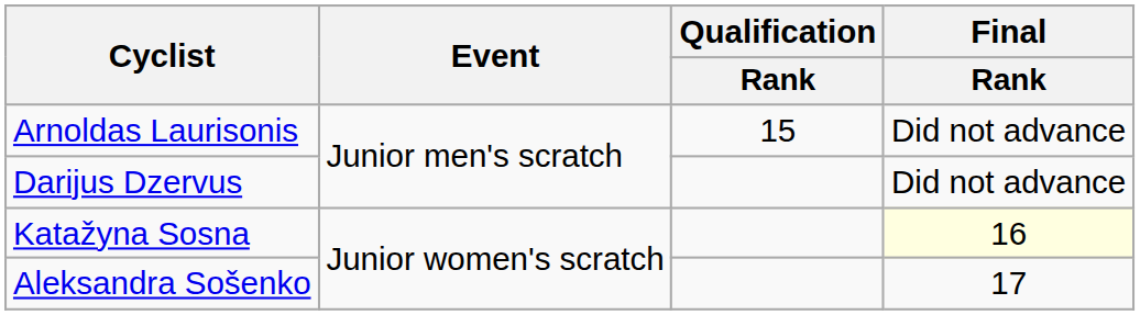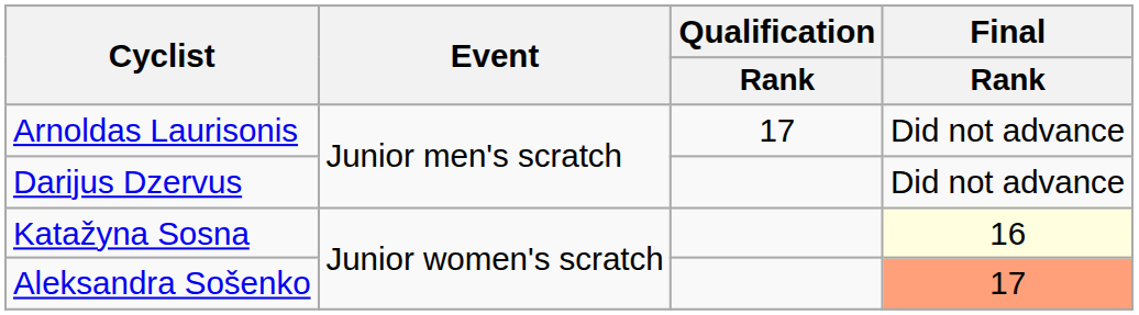Arnoldas Laurisonis | Qualification / Rank: 15 -> 17
Aleksandra Sošenko | Final / Rank: no background -> lightsalmon background
